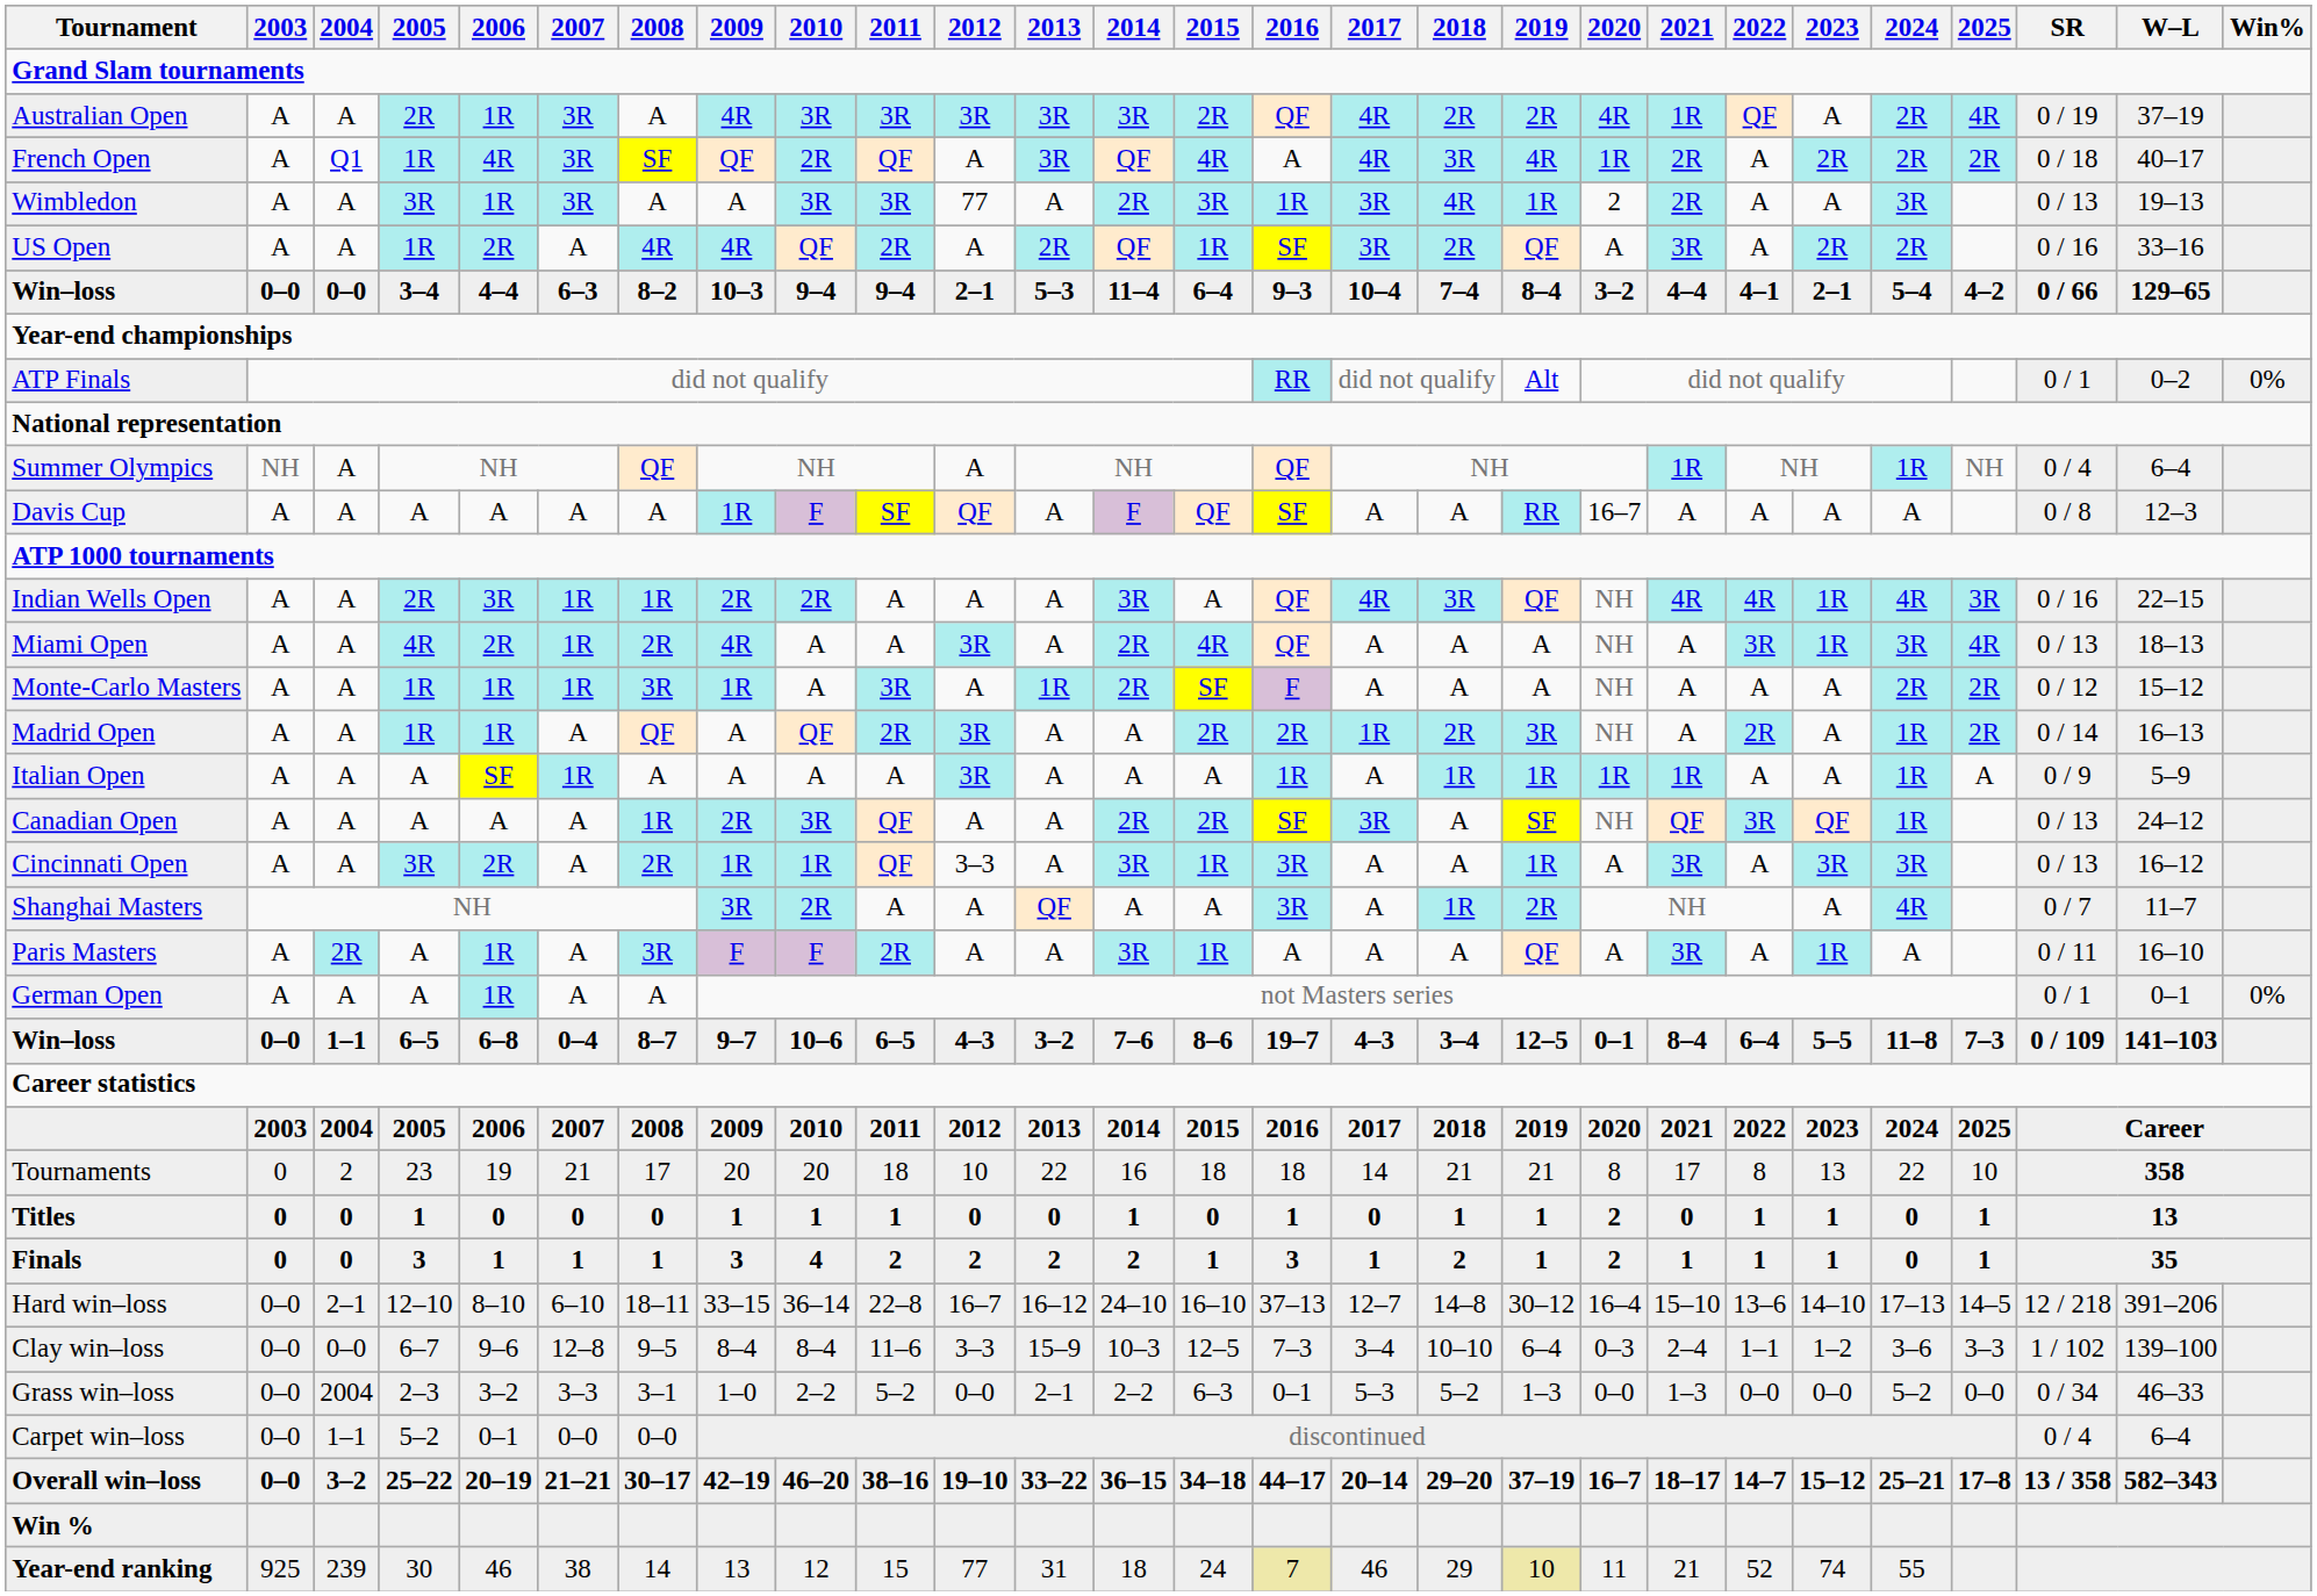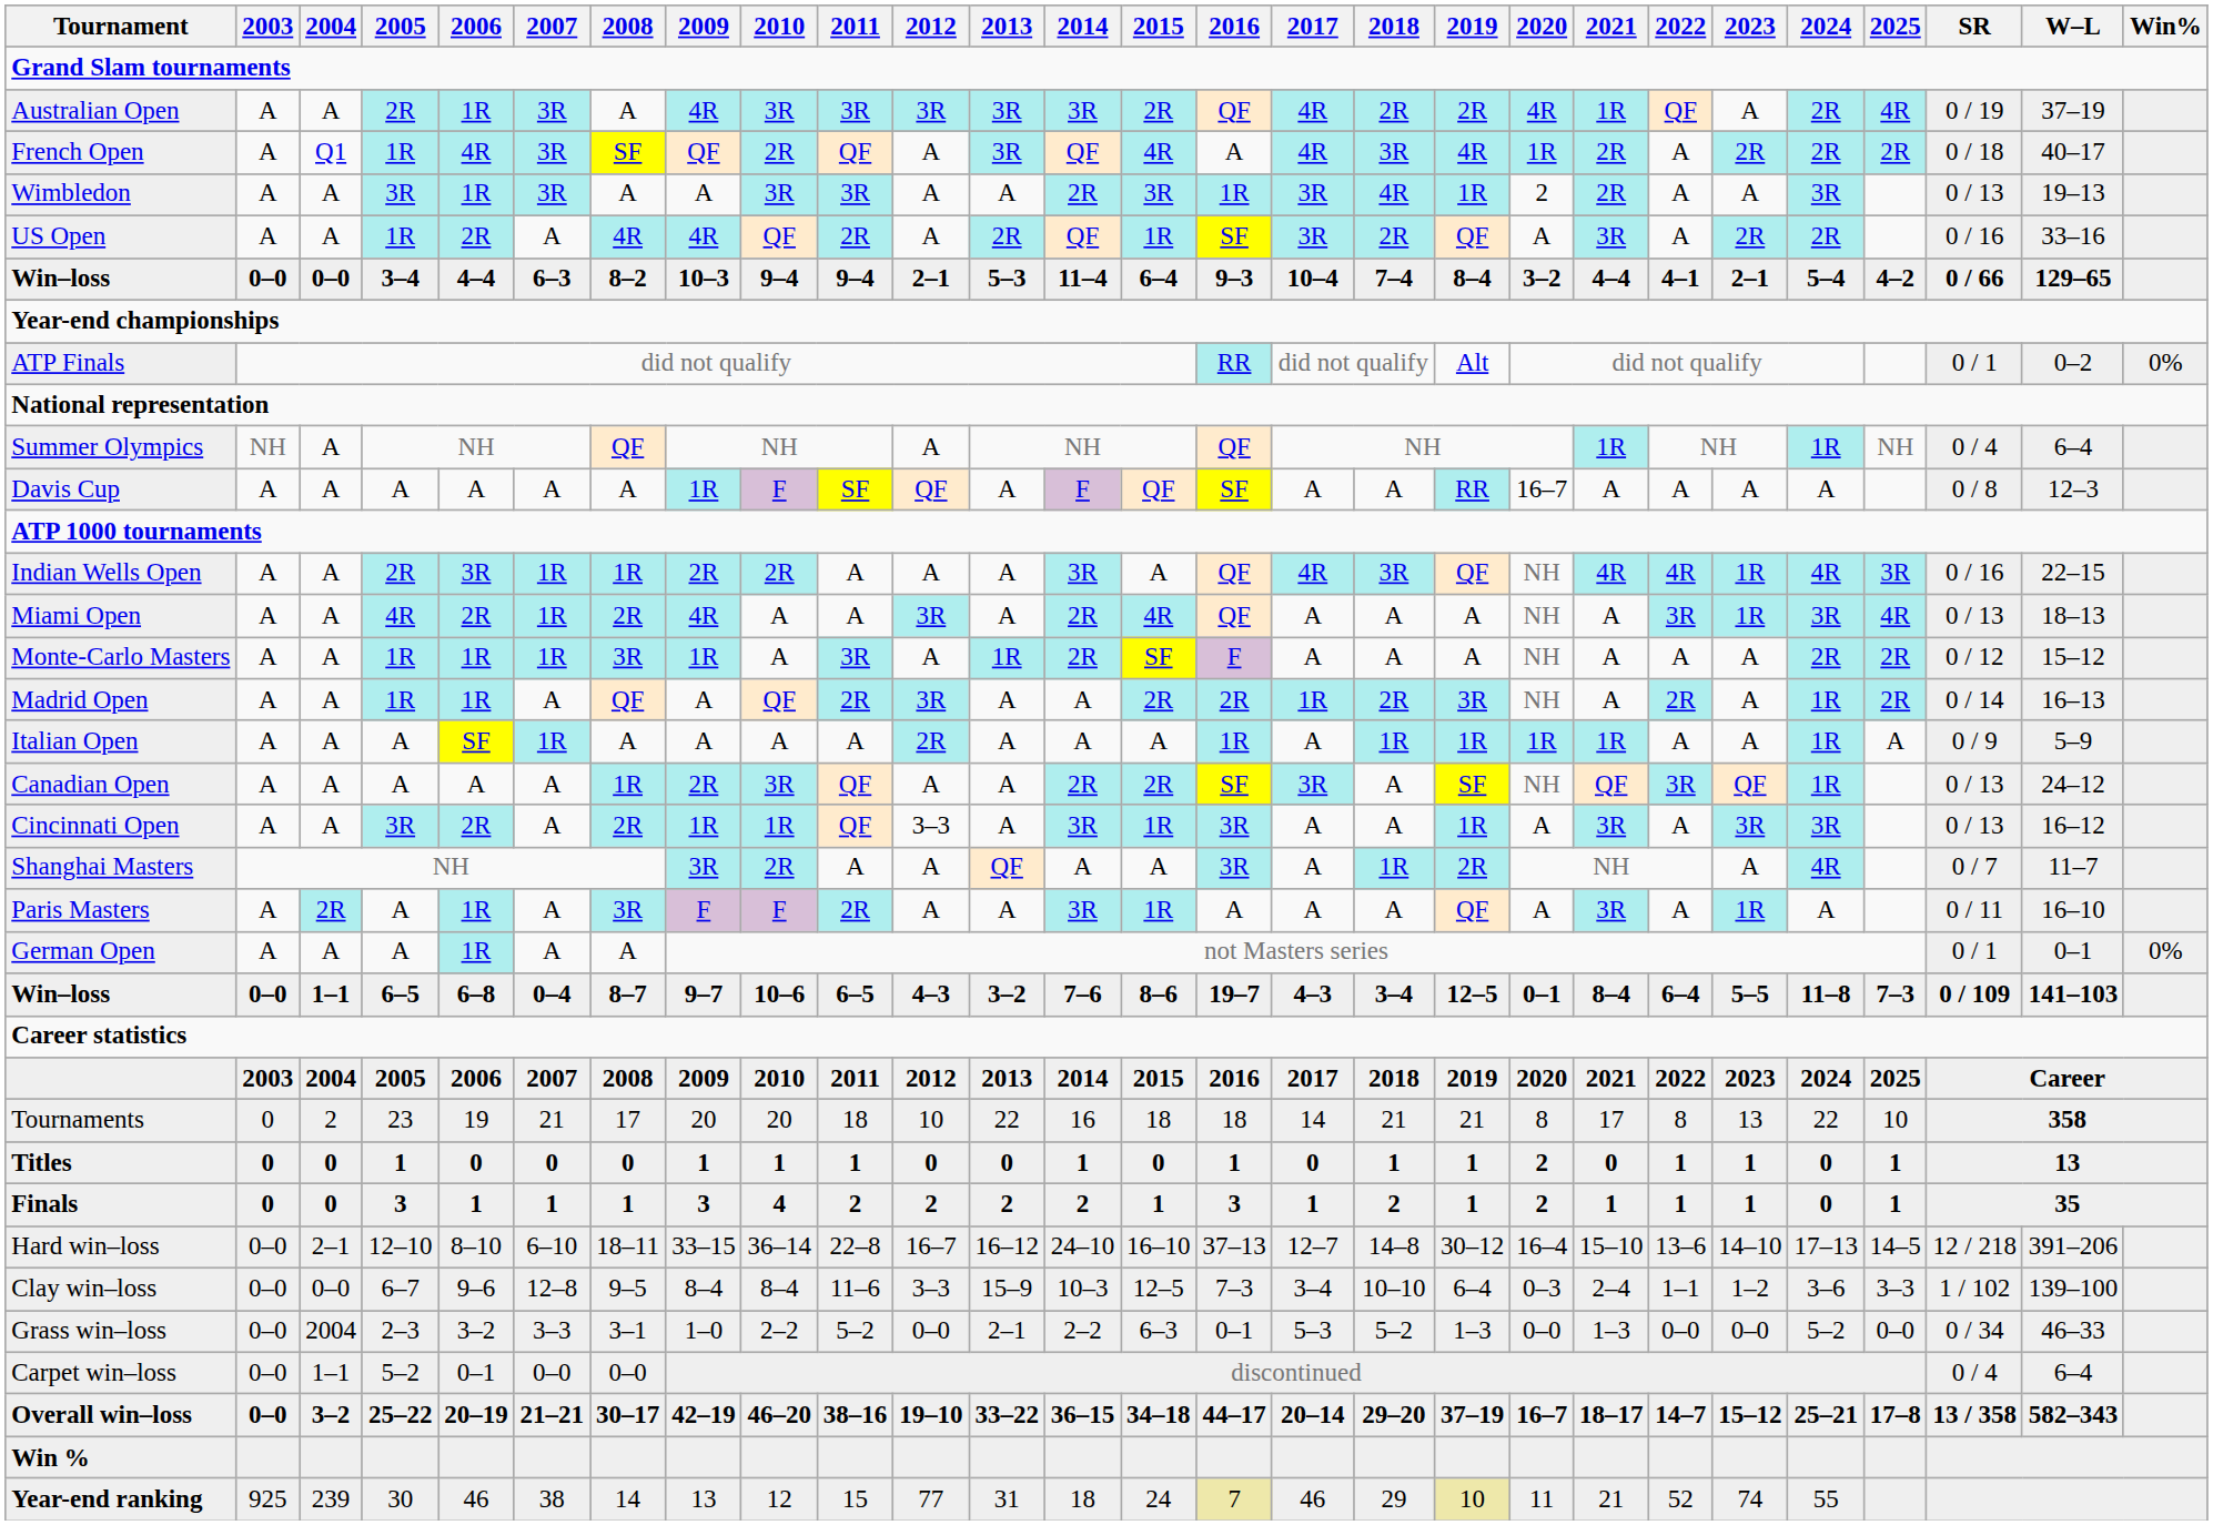Wimbledon | 2012: 77 -> A
Italian Open | 2012: 3R -> 2R
